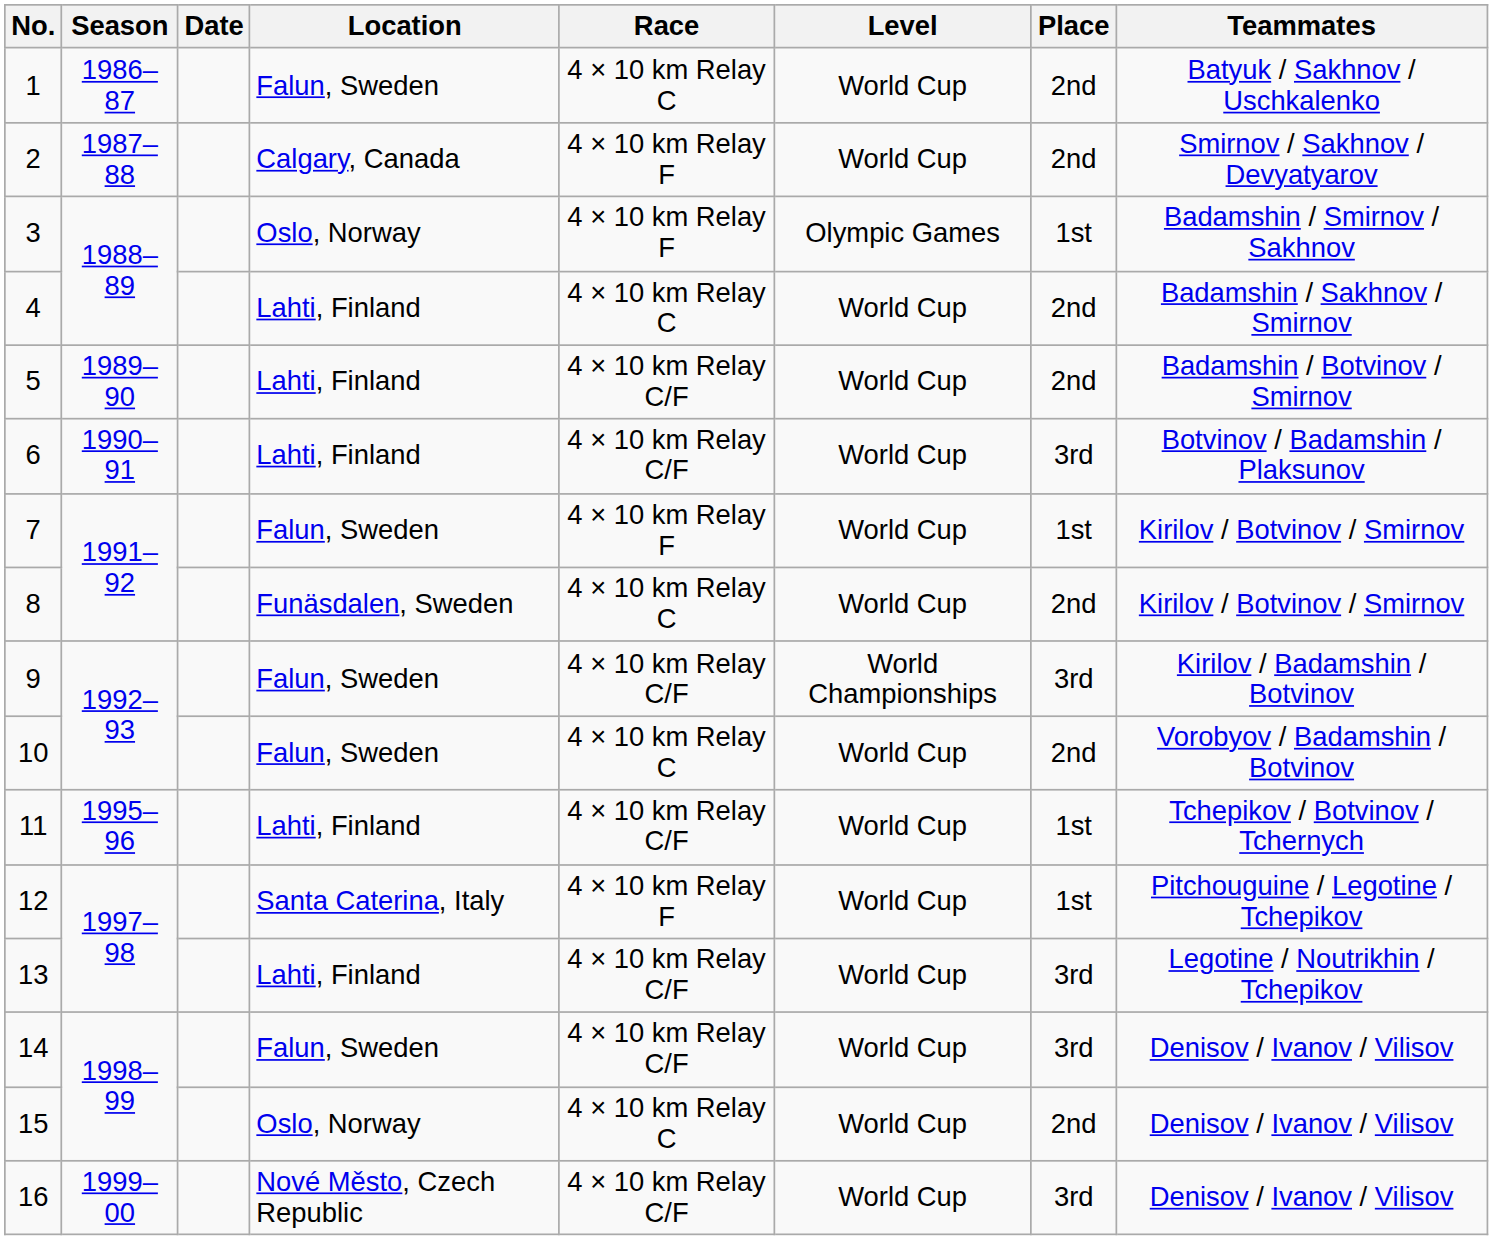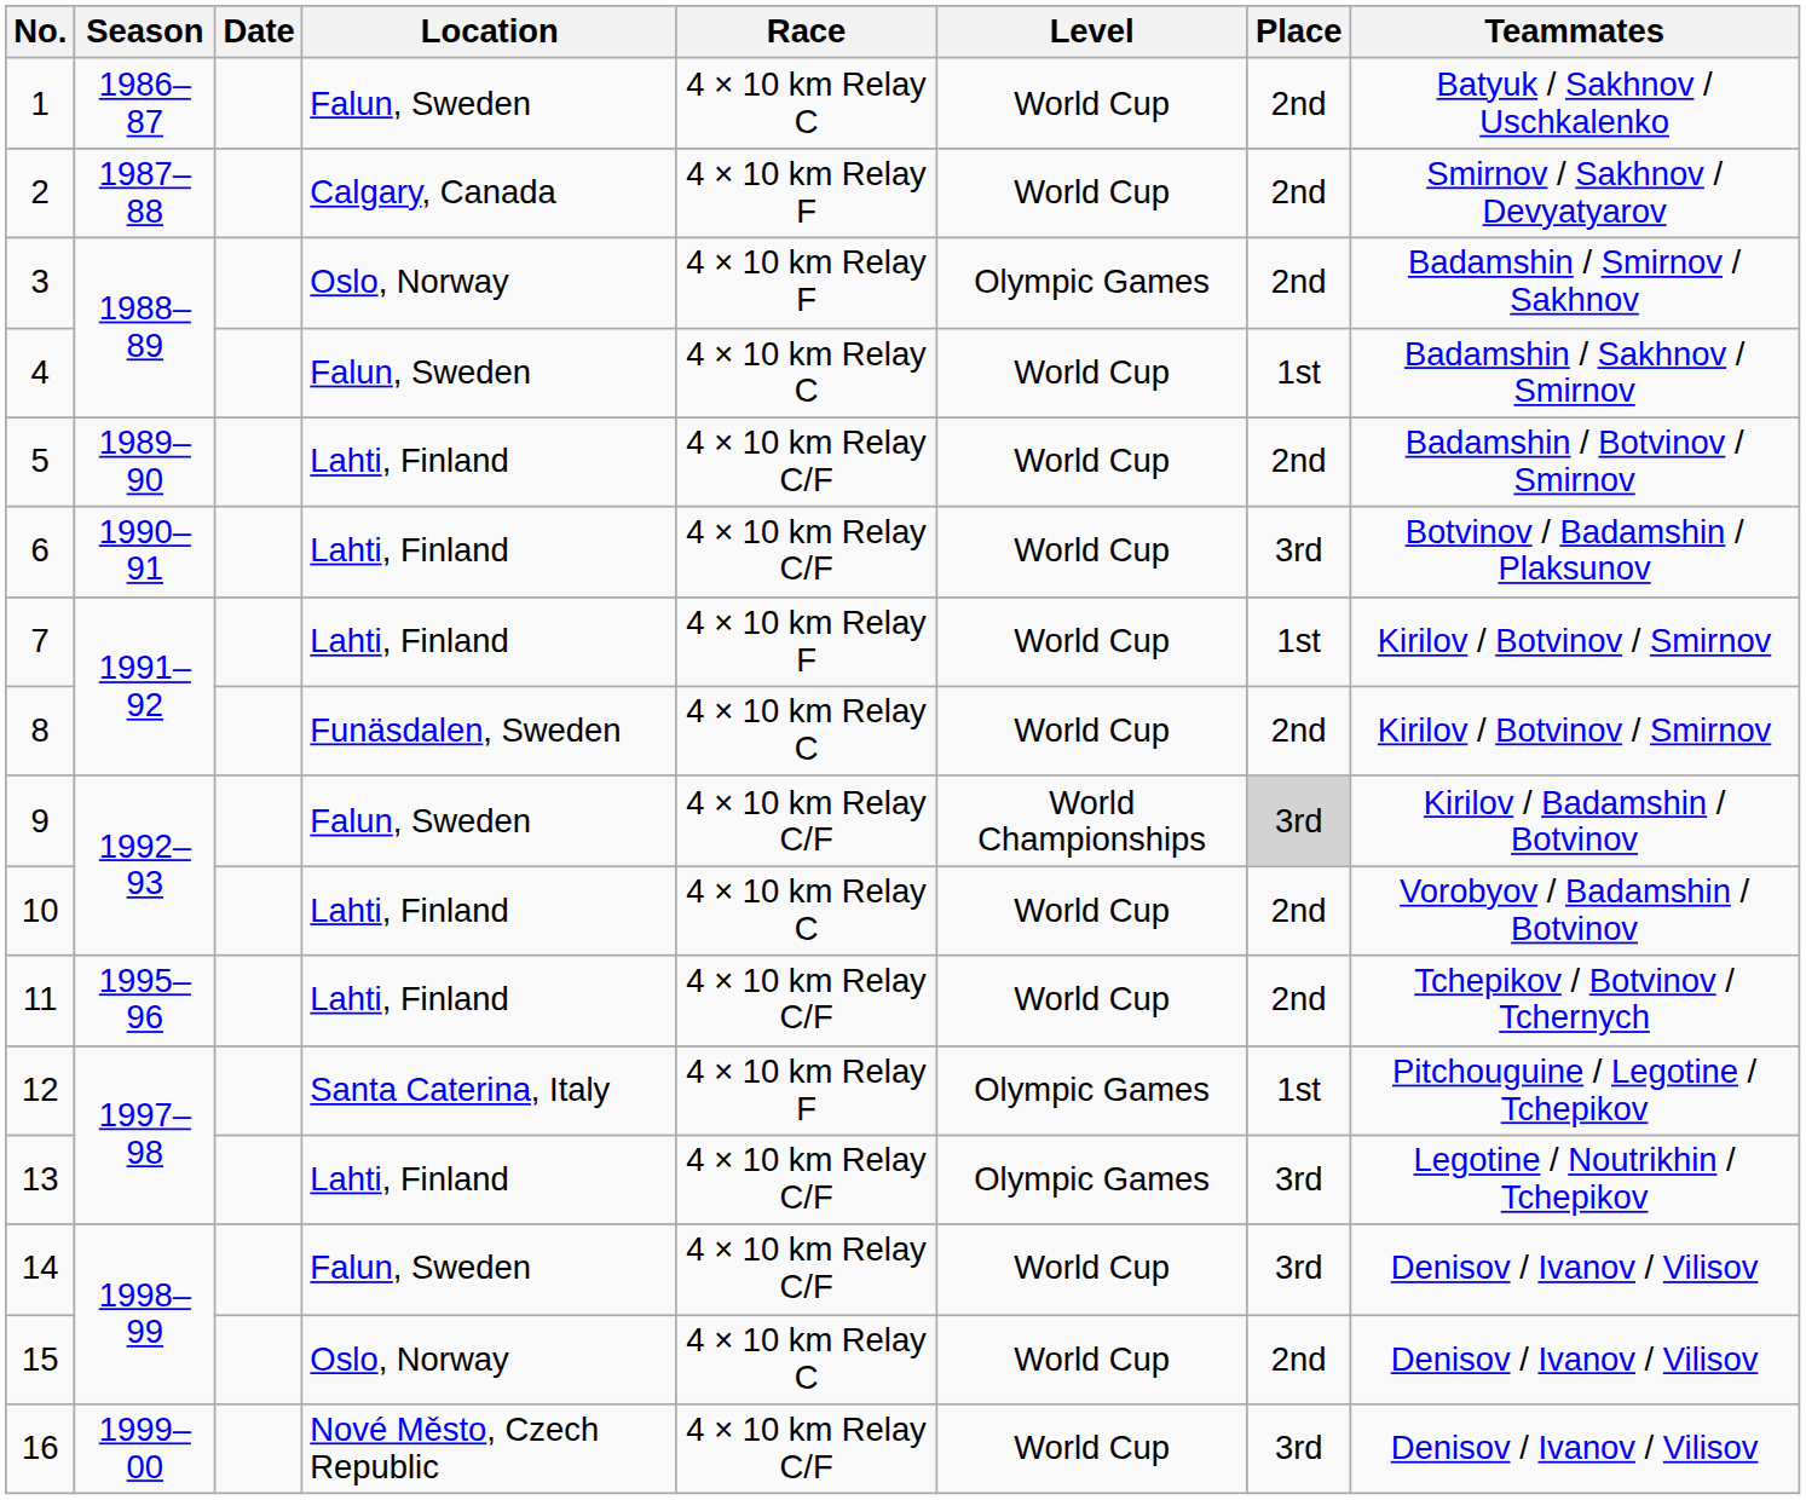3 | Place: 1st -> 2nd
4 | Location: Lahti, Finland -> Falun, Sweden
4 | Place: 2nd -> 1st
7 | Location: Falun, Sweden -> Lahti, Finland
9 | Place: no background -> lightgrey background
10 | Location: Falun, Sweden -> Lahti, Finland
11 | Place: 1st -> 2nd
12 | Level: World Cup -> Olympic Games
13 | Level: World Cup -> Olympic Games
